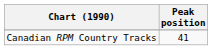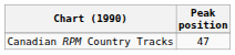Canadian RPM Country Tracks | Peak position: 41 -> 47
